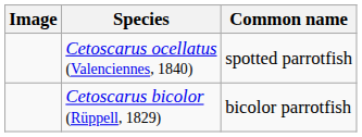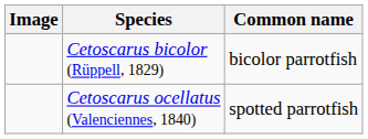rows swapped: Cetoscarus bicolor (Rüppell, 1829) <-> Cetoscarus ocellatus (Valenciennes, 1840)
